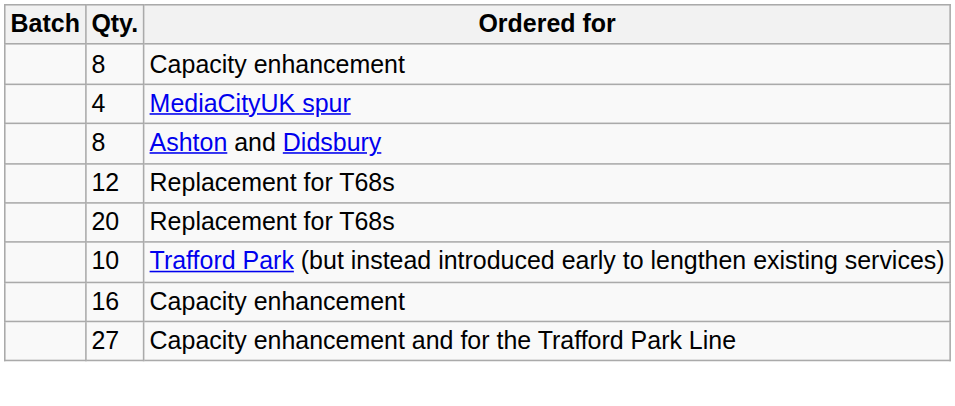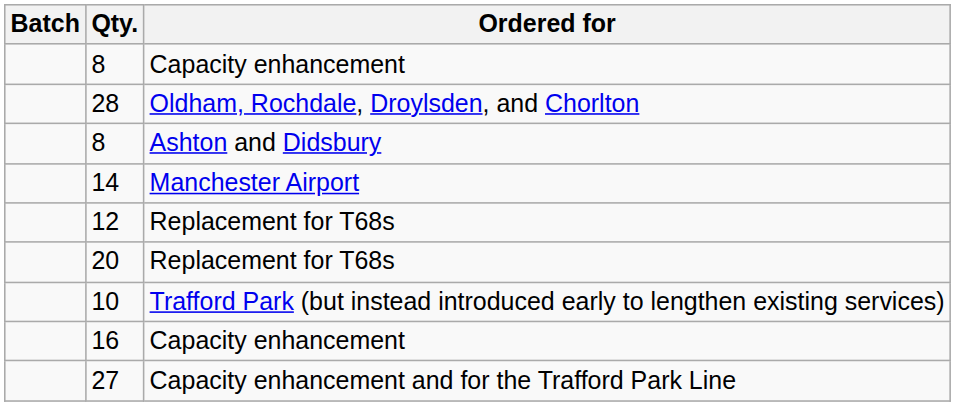- row: 4 | MediaCityUK spur
+ row: 28 | Oldham, Rochdale, Droylsden, and Chorlton
+ row: 14 | Manchester Airport
